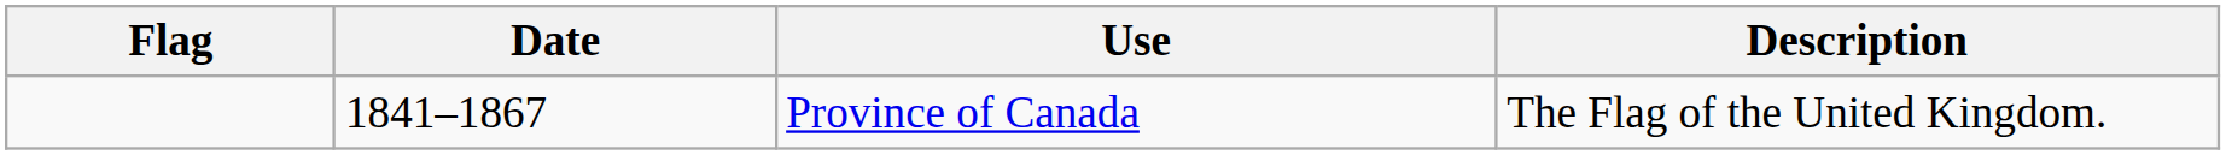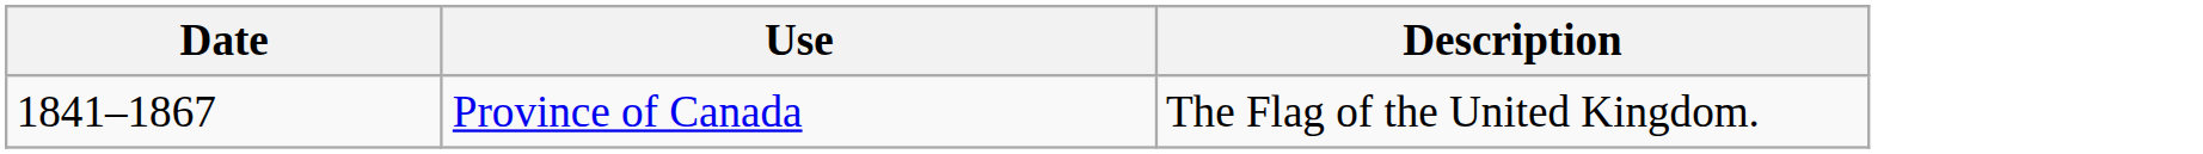- column: Flag
